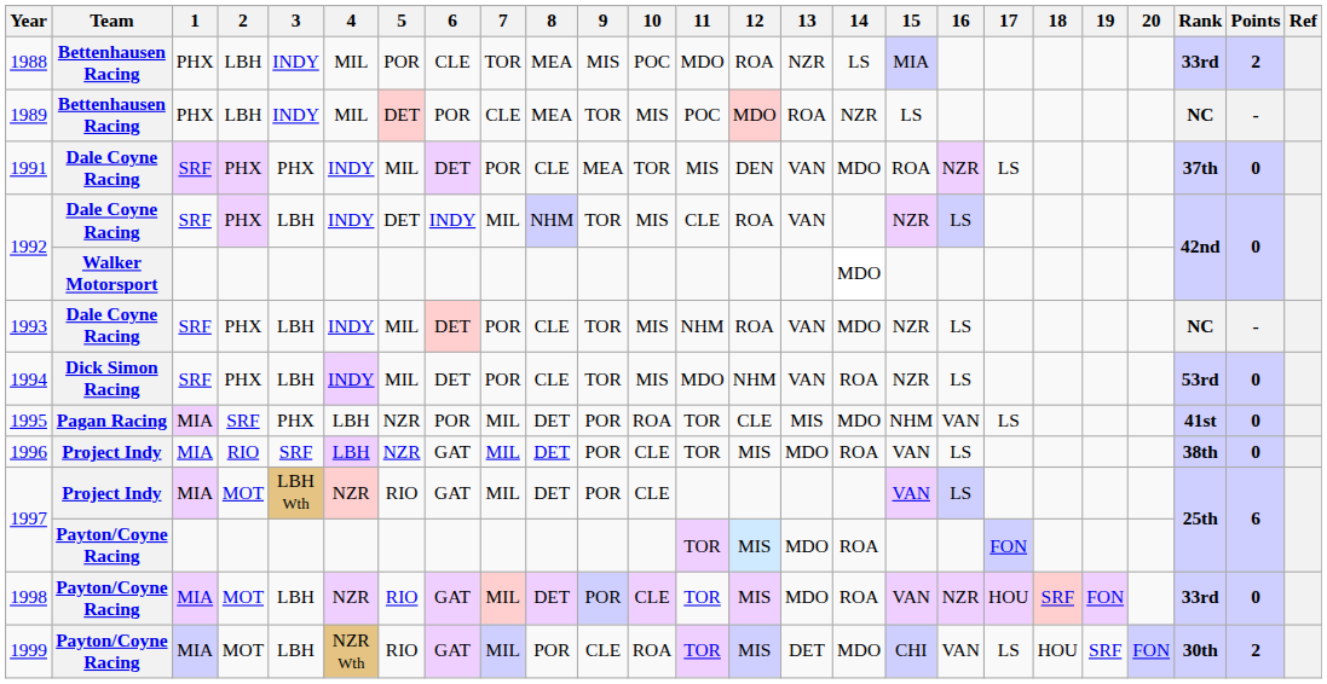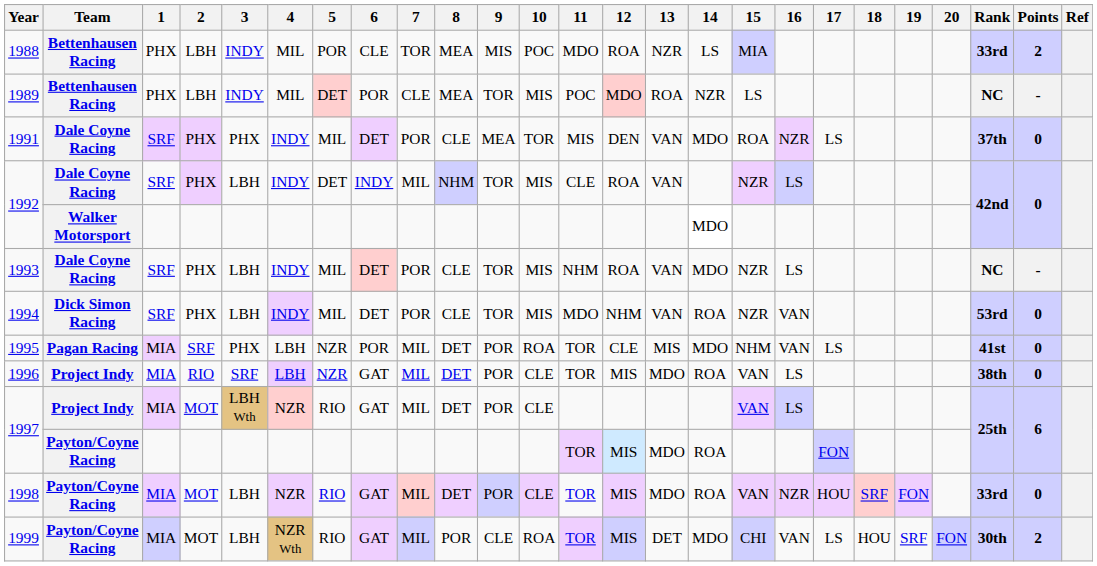1994 | 16: LS -> VAN
